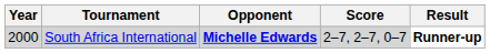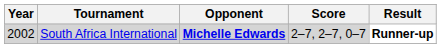South Africa International | Year: 2000 -> 2002
